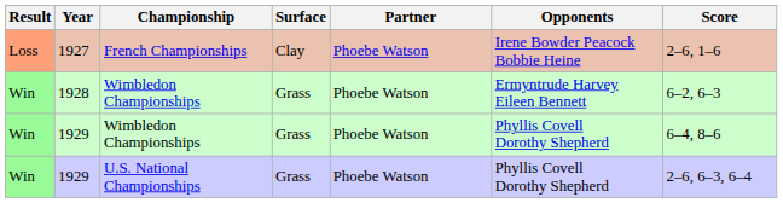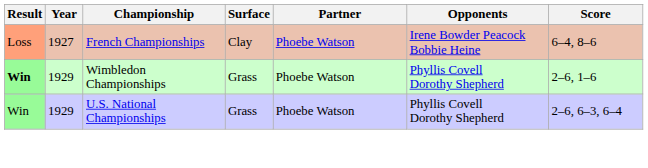1927 | Score: 2–6, 1–6 -> 6–4, 8–6
- row: Win | 1928 | Wimbledon Championships | Grass | Phoebe Watson | Ermyntrude Harvey Eileen Bennett | 6–2, 6–3
1929 / Wimbledon Championships | Result: normal -> bold
1929 / Wimbledon Championships | Score: 6–4, 8–6 -> 2–6, 1–6
